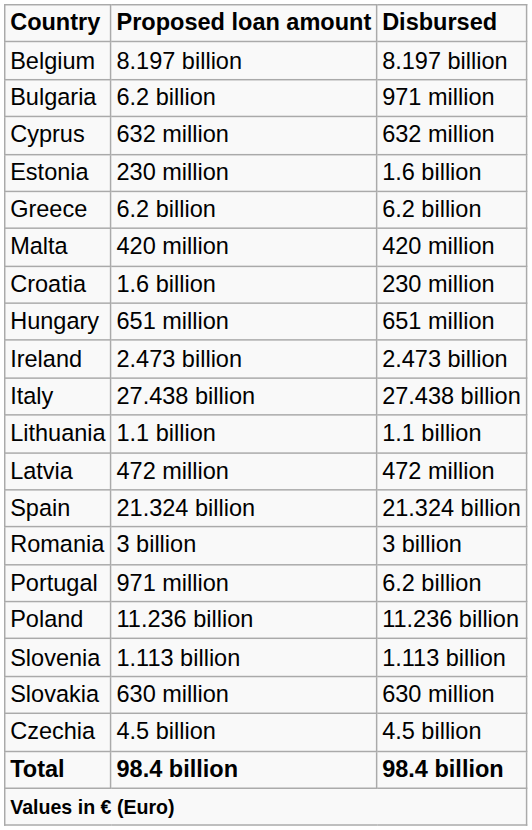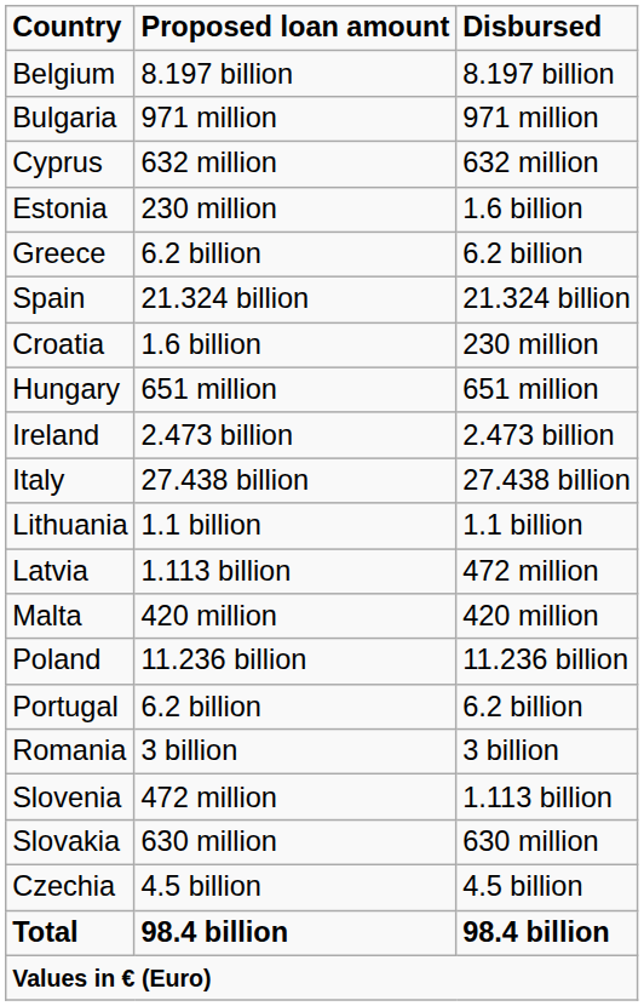Bulgaria | Proposed loan amount: 6.2 billion -> 971 million
rows swapped: Spain <-> Malta
Latvia | Proposed loan amount: 472 million -> 1.113 billion
rows swapped: Poland <-> Romania
Portugal | Proposed loan amount: 971 million -> 6.2 billion
Slovenia | Proposed loan amount: 1.113 billion -> 472 million
